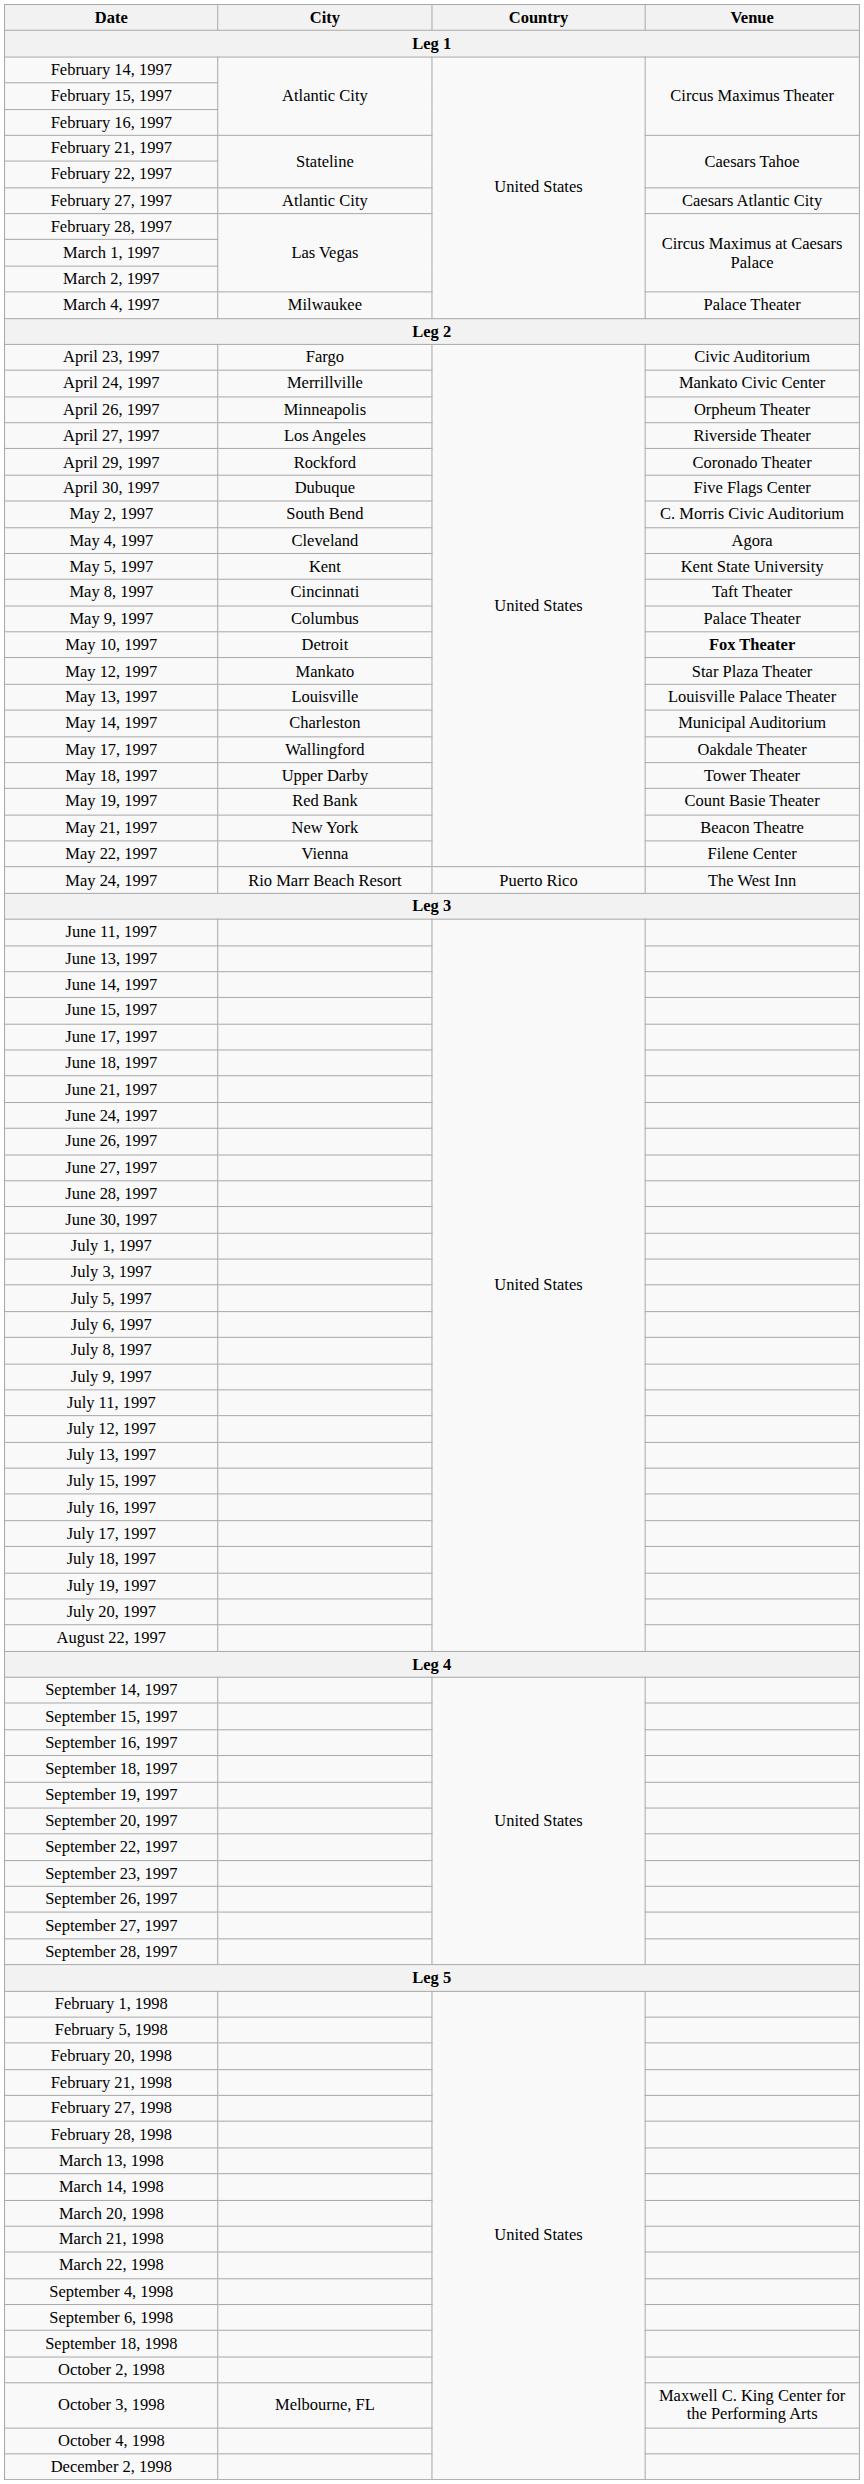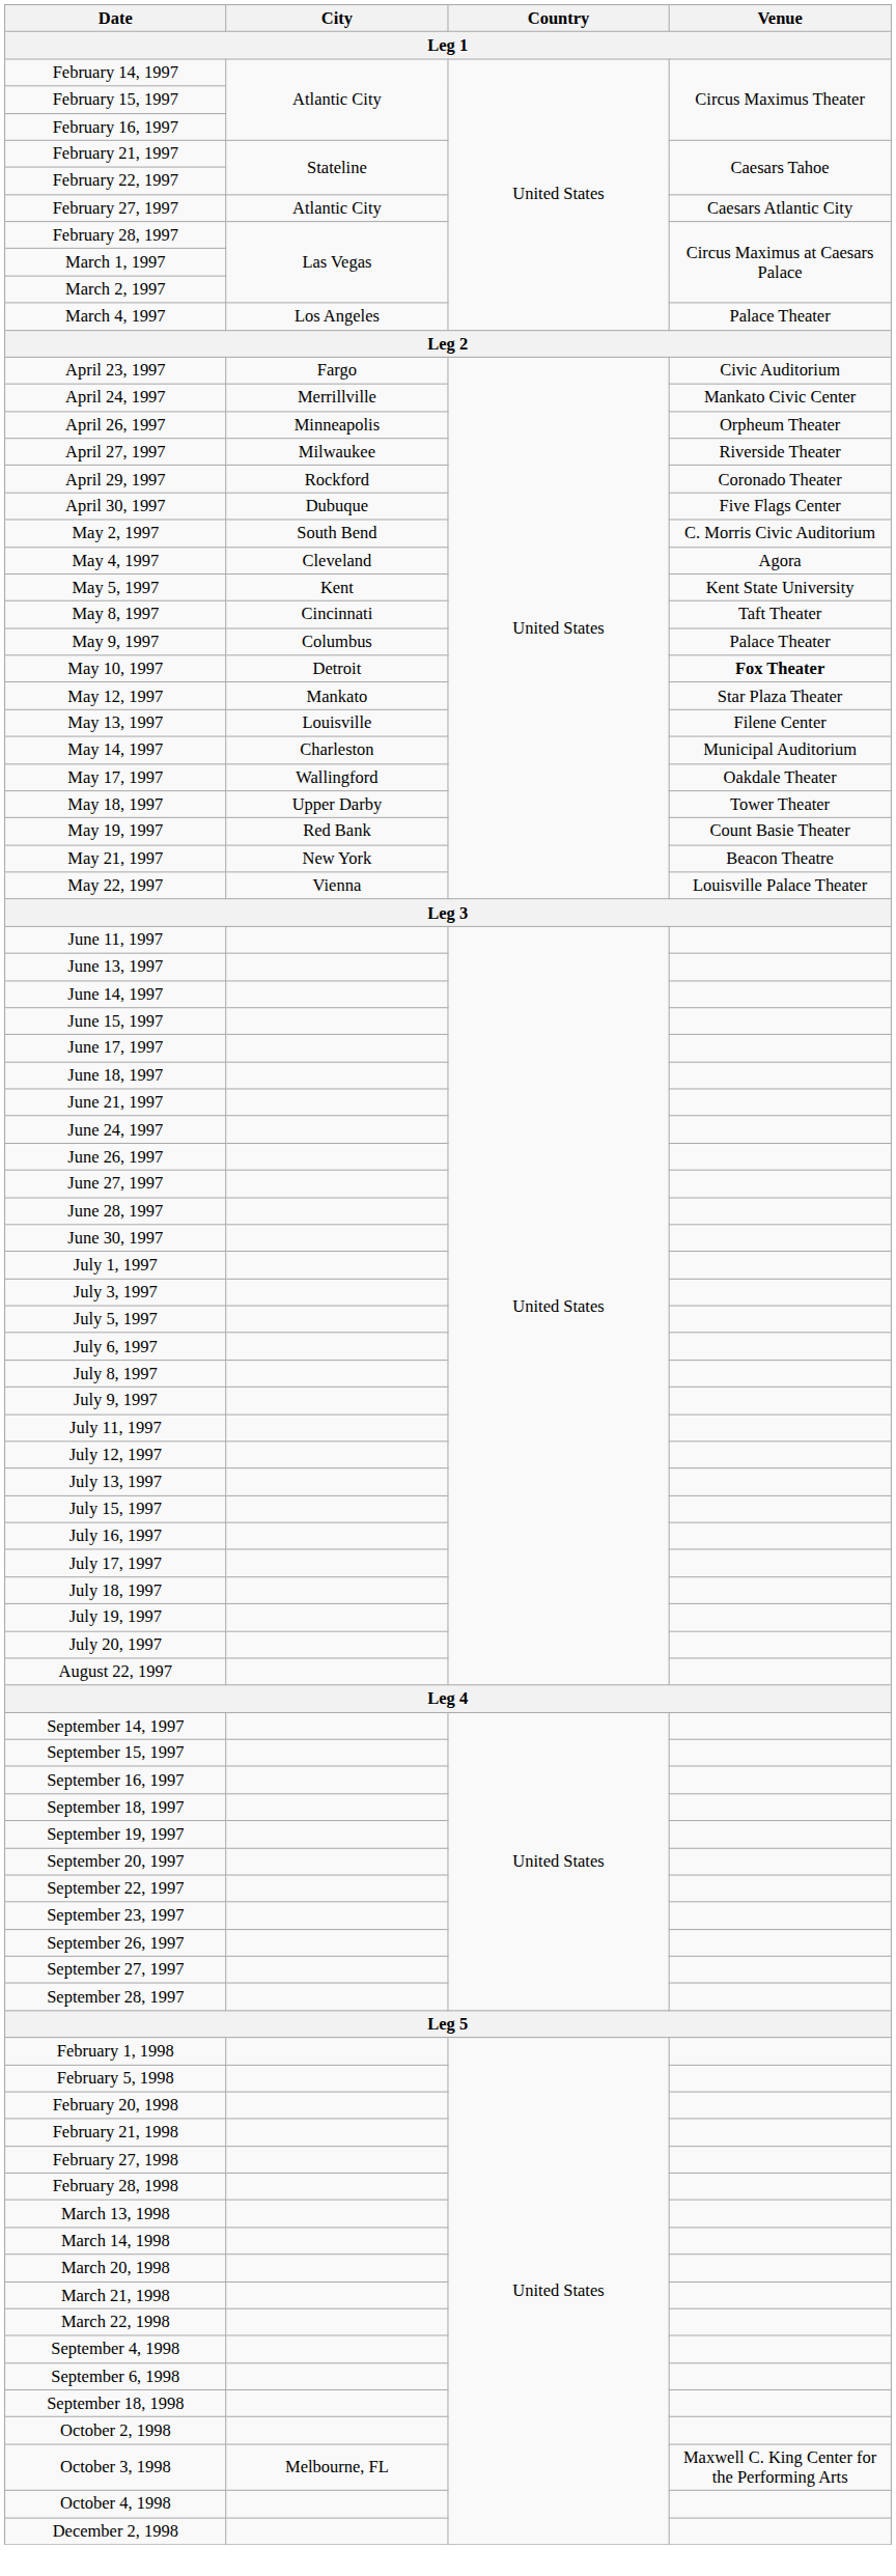March 4, 1997 | City: Milwaukee -> Los Angeles
April 27, 1997 | City: Los Angeles -> Milwaukee
May 13, 1997 | Venue: Louisville Palace Theater -> Filene Center
May 22, 1997 | Venue: Filene Center -> Louisville Palace Theater
- row: May 24, 1997 | Rio Marr Beach Resort | Puerto Rico | The West Inn
